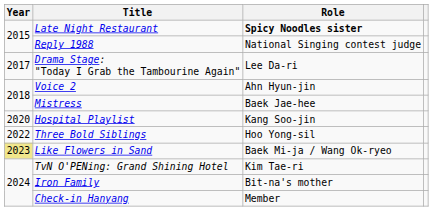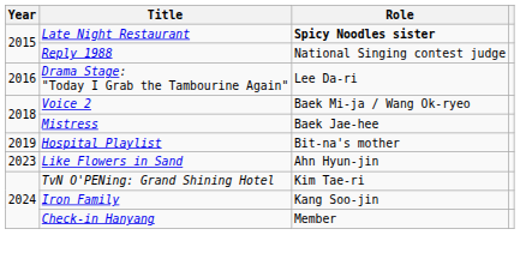Drama Stage: "Today I Grab the Tambourine Again" | Year: 2017 -> 2016
Voice 2 | Role: Ahn Hyun-jin -> Baek Mi-ja / Wang Ok-ryeo
Hospital Playlist | Year: 2020 -> 2019
Hospital Playlist | Role: Kang Soo-jin -> Bit-na's mother
- row: 2022 | Three Bold Siblings | Hoo Yong-sil
Like Flowers in Sand | Year: khaki background -> no background
Like Flowers in Sand | Role: Baek Mi-ja / Wang Ok-ryeo -> Ahn Hyun-jin
Iron Family | Role: Bit-na's mother -> Kang Soo-jin
